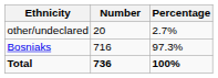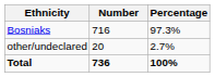rows swapped: Bosniaks <-> other/undeclared
